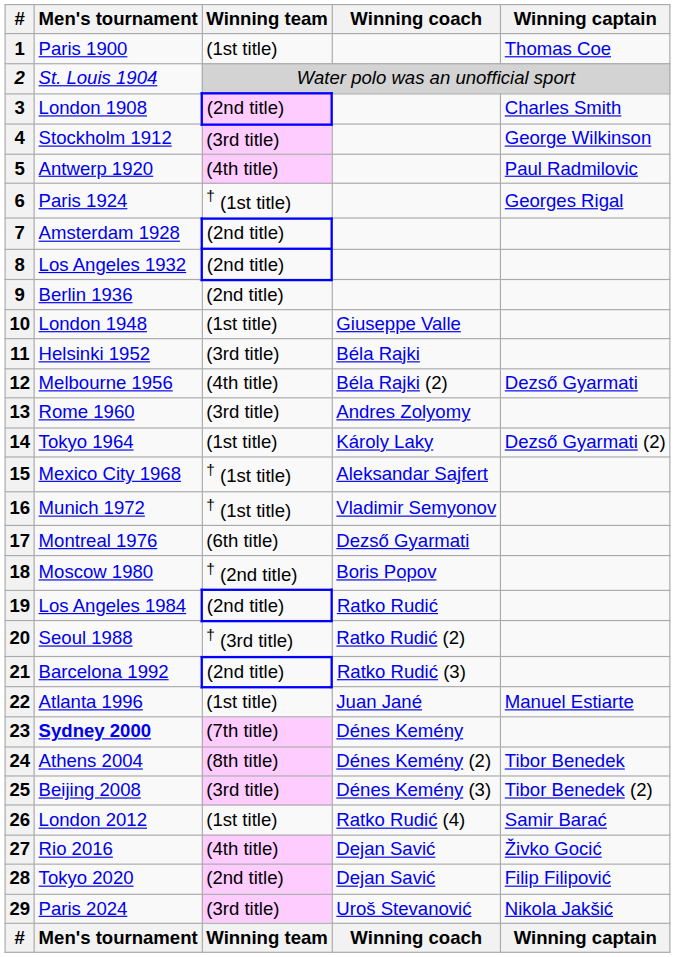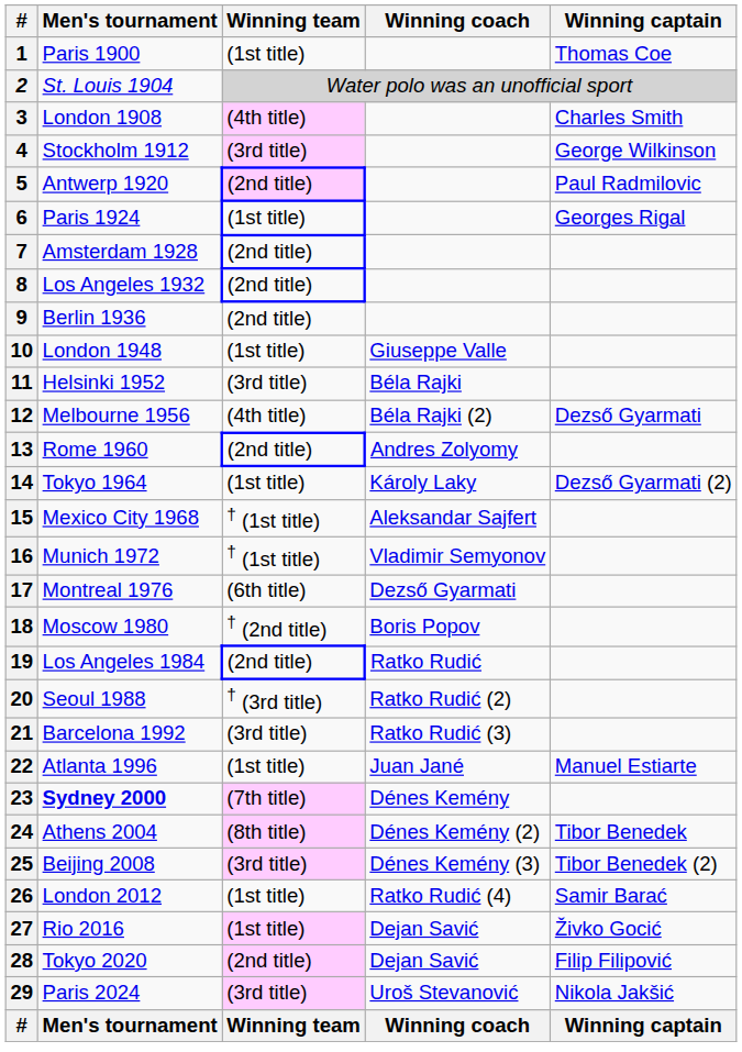3 | Winning team: (2nd title) -> (4th title)
5 | Winning team: (4th title) -> (2nd title)
6 | Winning team: † (1st title) -> (1st title)
13 | Winning team: (3rd title) -> (2nd title)
21 | Winning team: (2nd title) -> (3rd title)
27 | Winning team: (4th title) -> (1st title)
